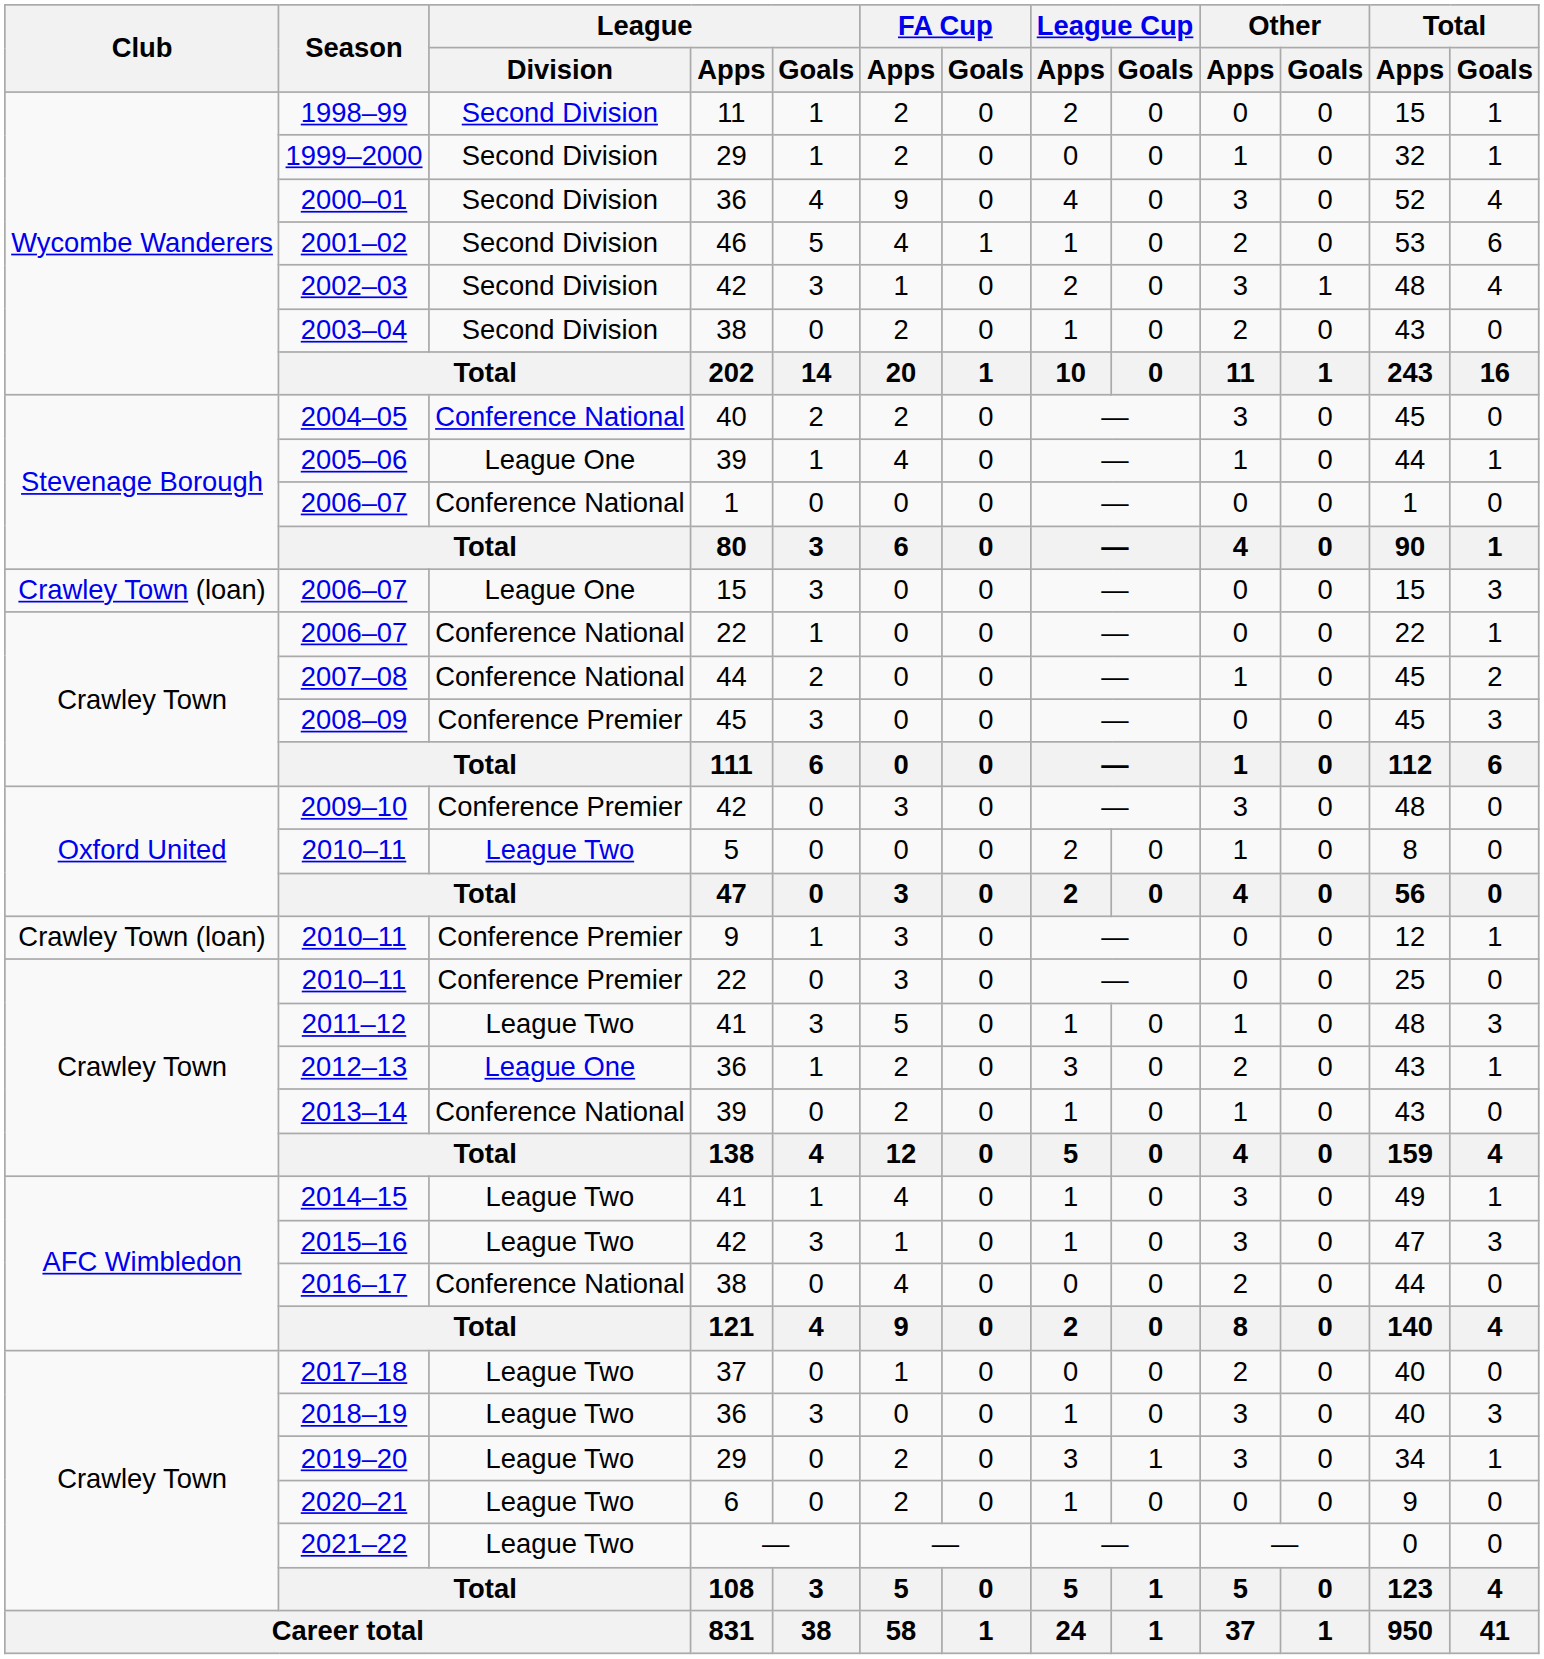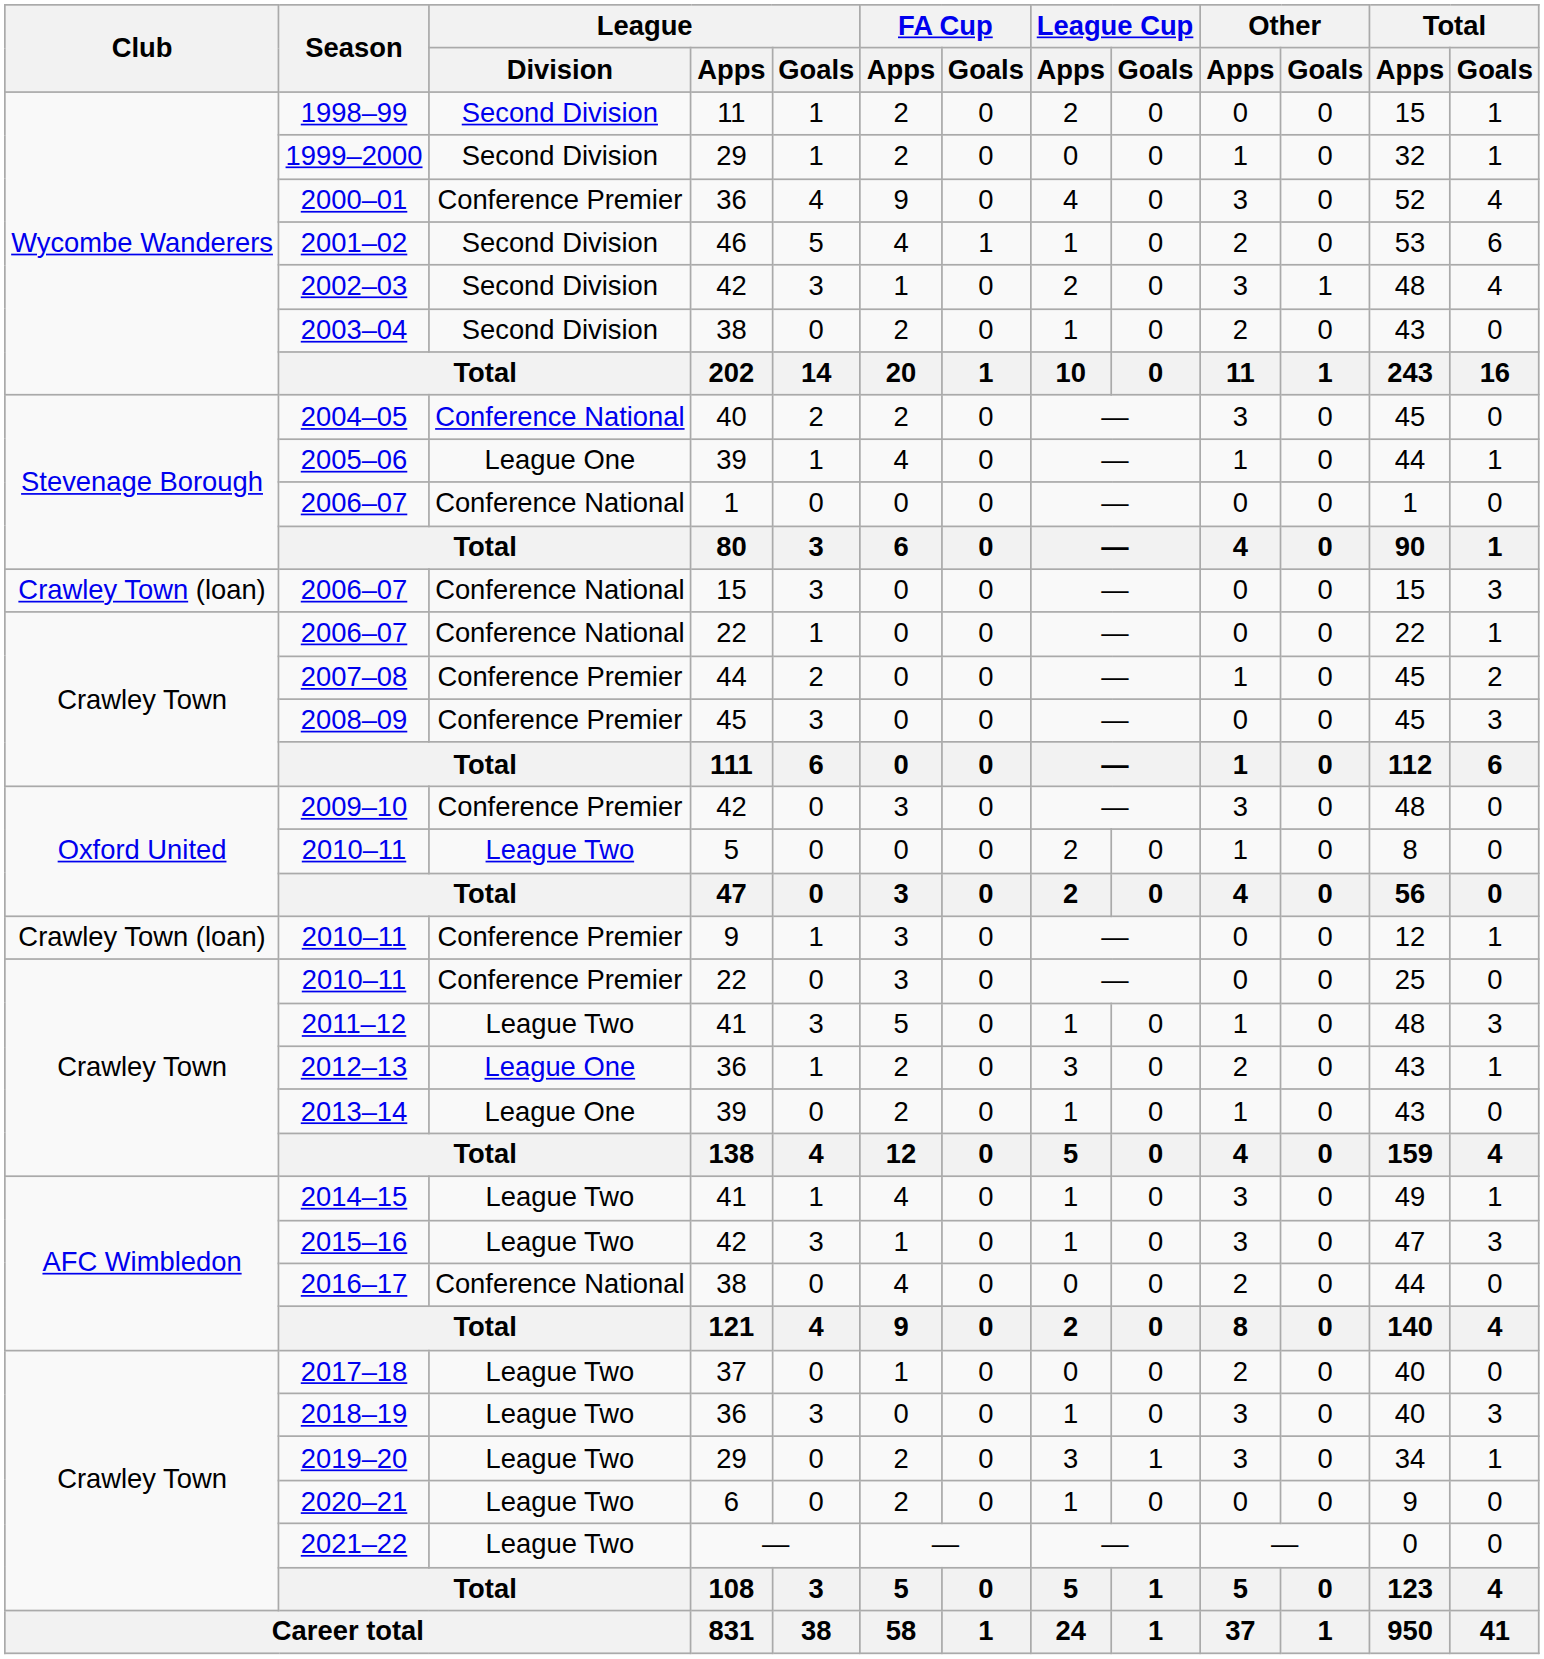2000–01 | League / Division: Second Division -> Conference Premier
2006–07 / 15 | League / Division: League One -> Conference National
2007–08 | League / Division: Conference National -> Conference Premier
2013–14 | League / Division: Conference National -> League One
